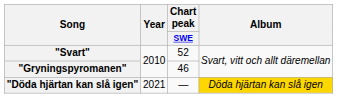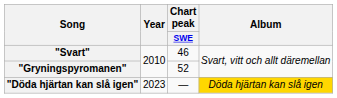"Svart" | Chart peak / SWE: 52 -> 46
"Gryningspyromanen" | Chart peak / SWE: 46 -> 52
"Döda hjärtan kan slå igen" | Year: 2021 -> 2023
